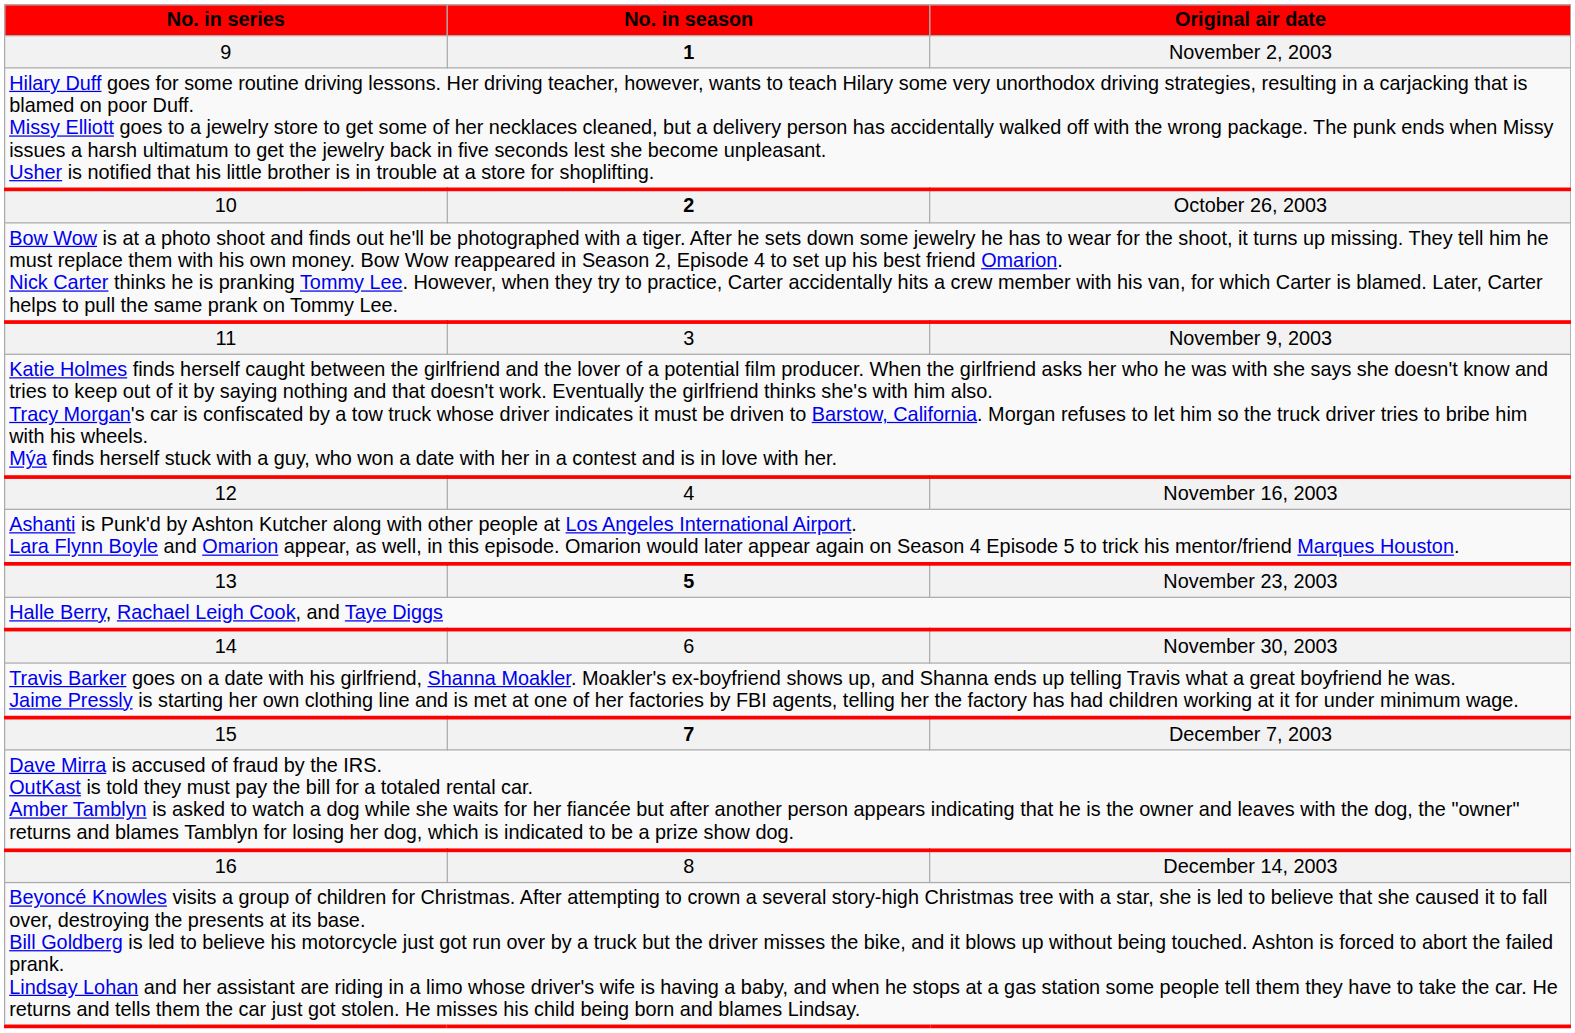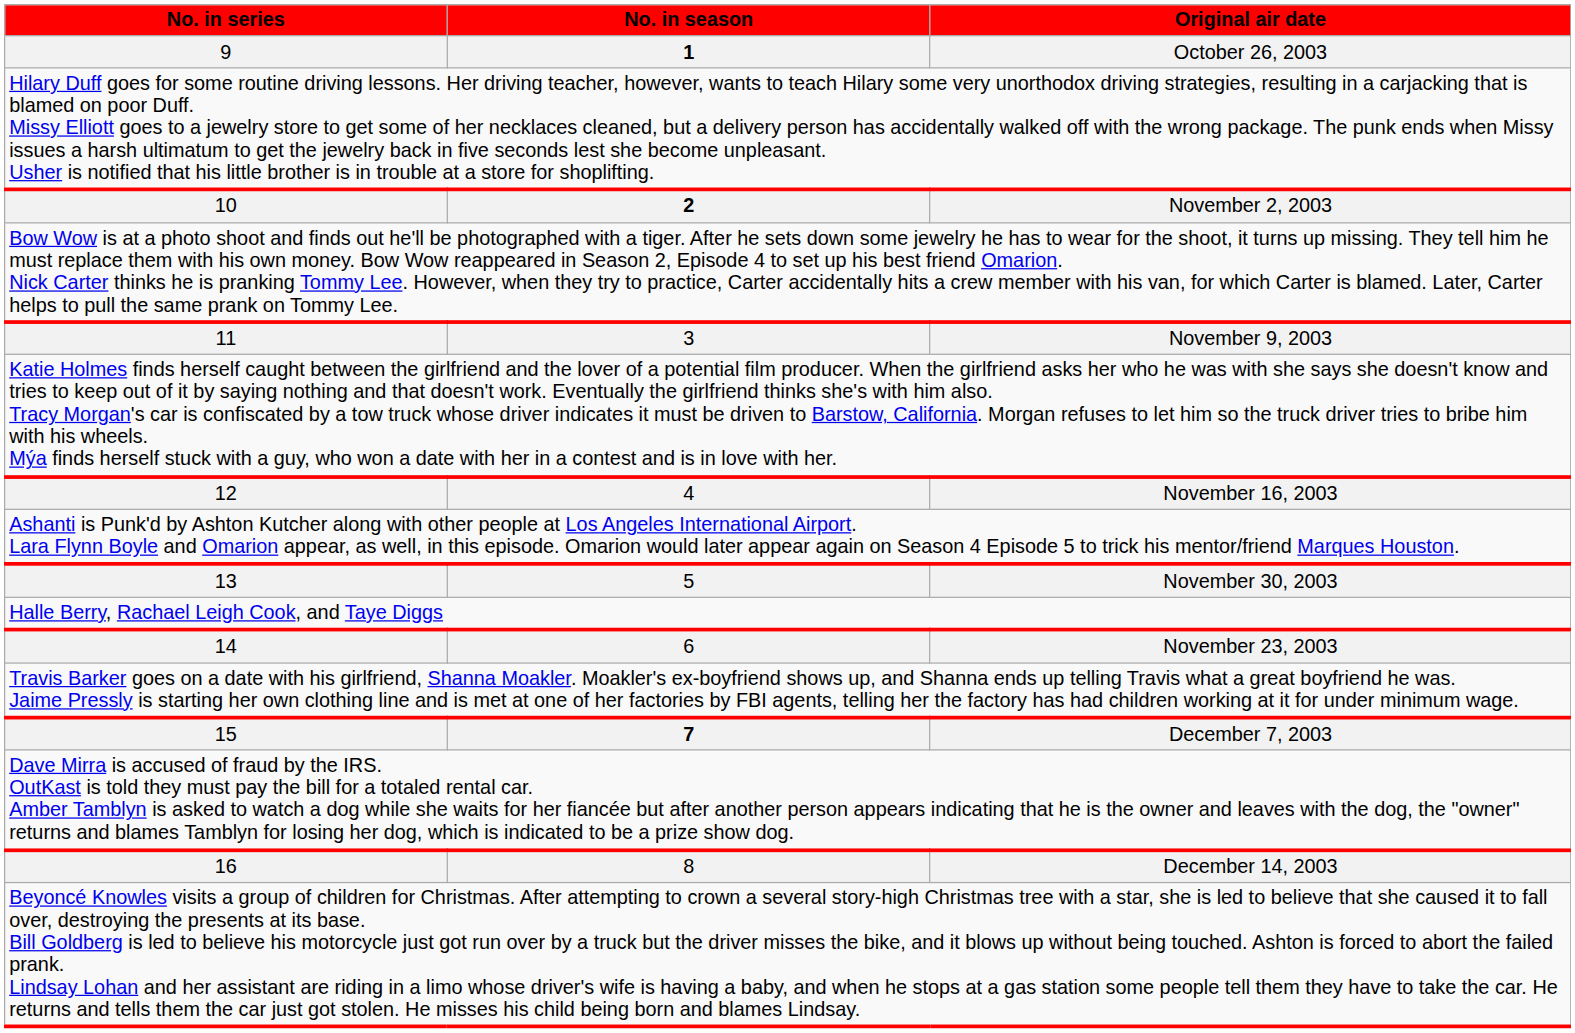9 | column 3: November 2, 2003 -> October 26, 2003
10 | column 3: October 26, 2003 -> November 2, 2003
13 | column 2: bold -> normal
13 | column 3: November 23, 2003 -> November 30, 2003
14 | column 3: November 30, 2003 -> November 23, 2003
